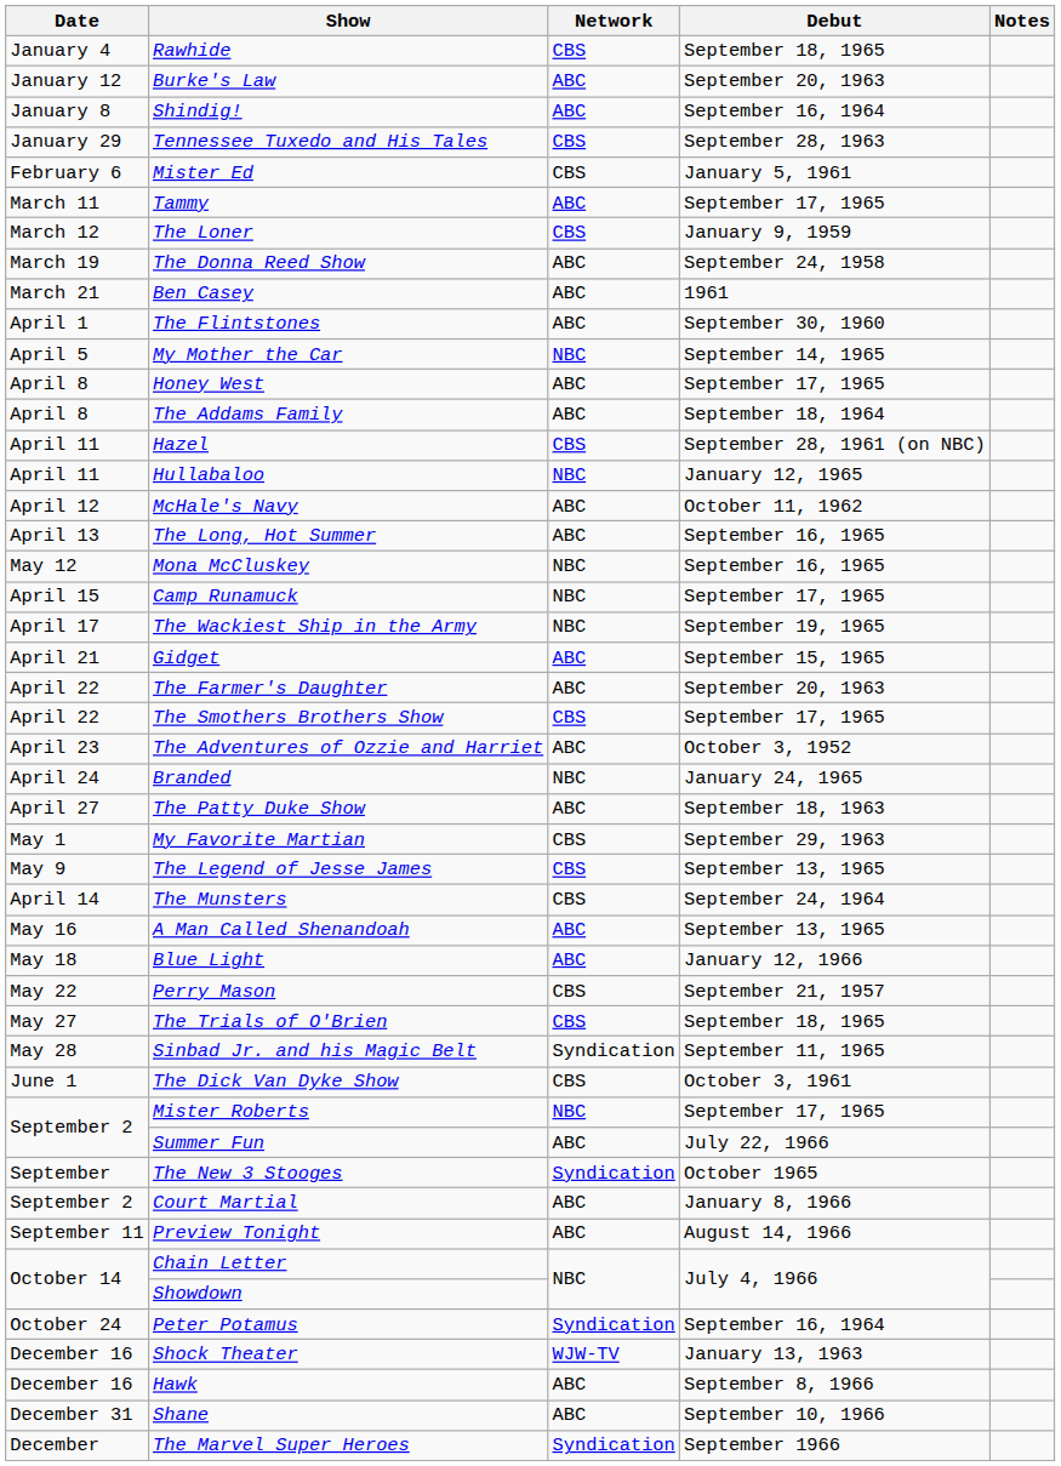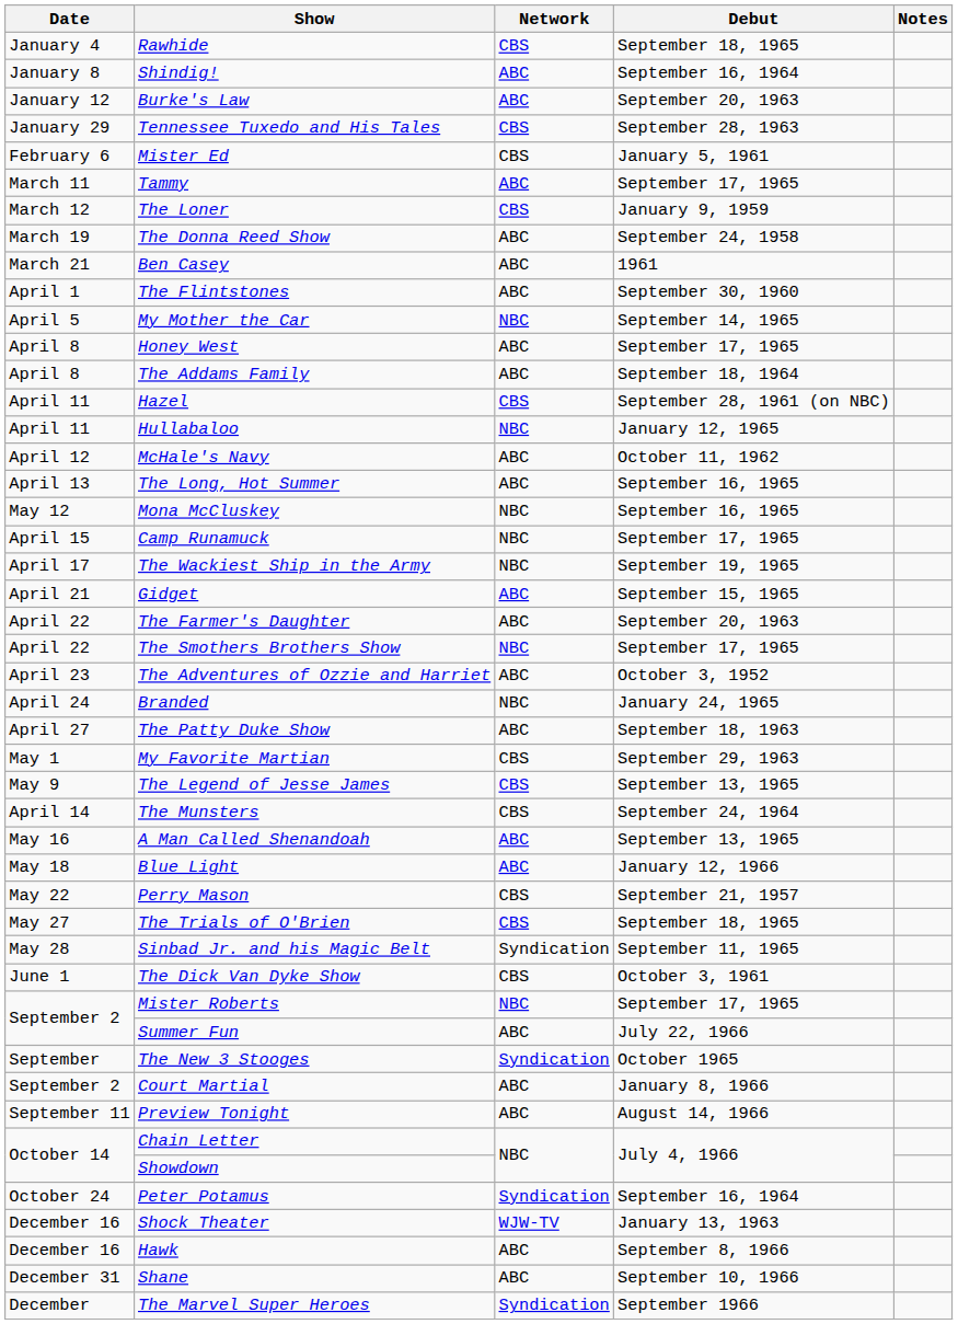rows swapped: Shindig! <-> Burke's Law
The Smothers Brothers Show | Network: CBS -> NBC
